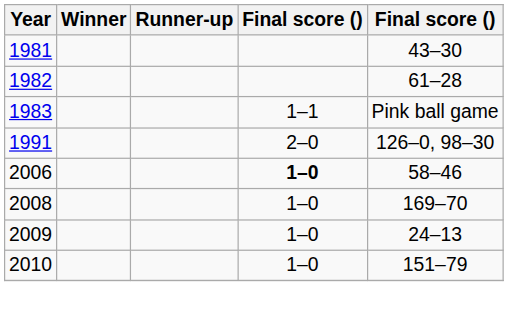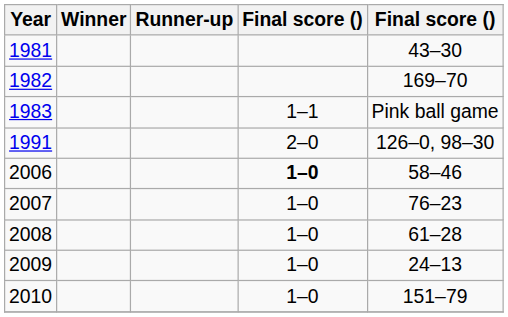1982 | column 5: 61–28 -> 169–70
+ row: 2007 | 1–0 | 76–23
2008 | column 5: 169–70 -> 61–28
